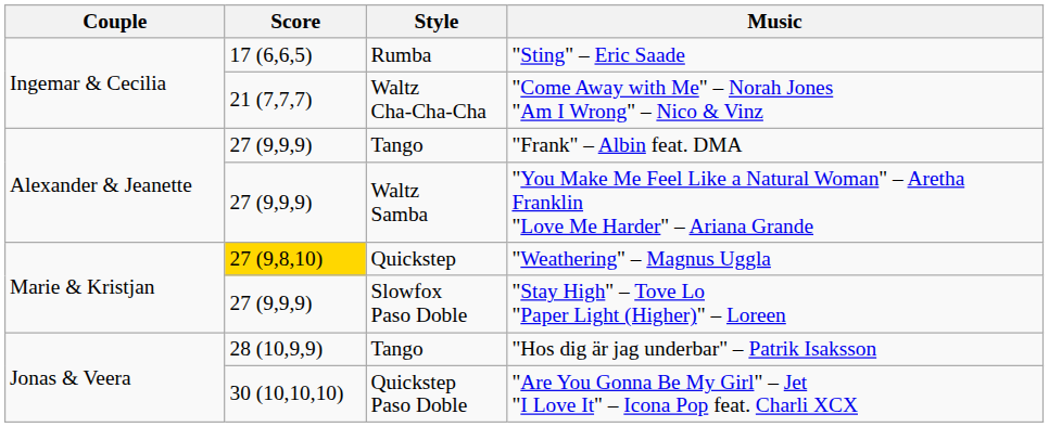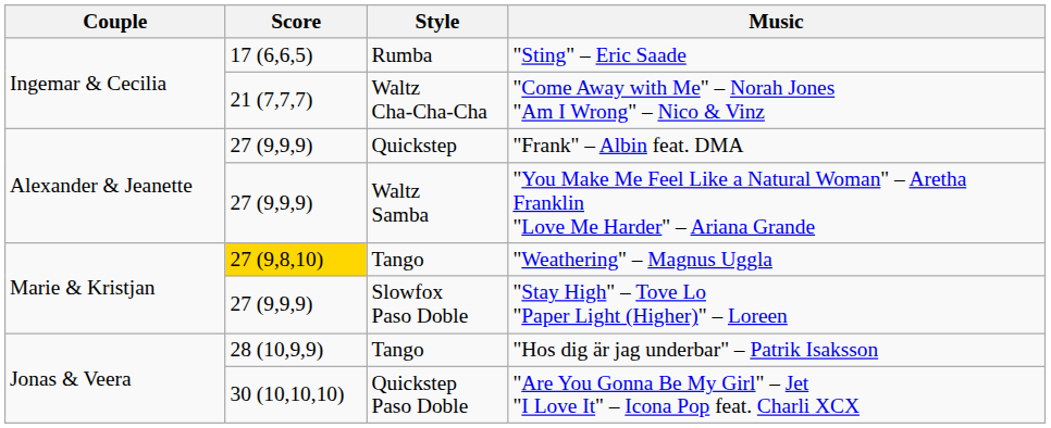"Frank" – Albin feat. DMA | Style: Tango -> Quickstep
"Weathering" – Magnus Uggla | Style: Quickstep -> Tango
